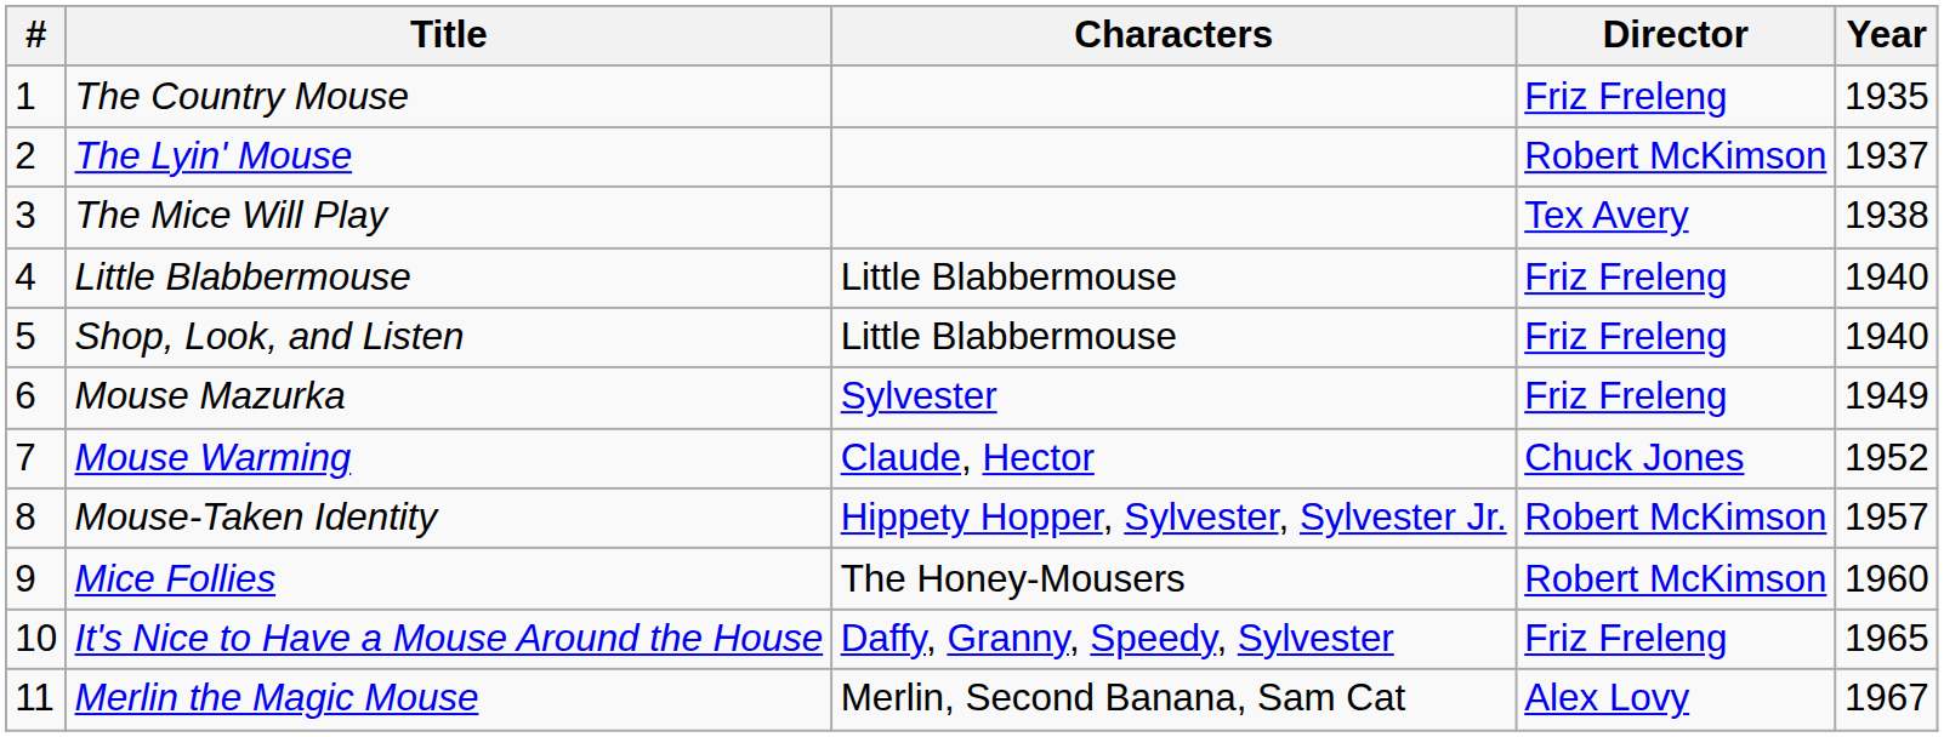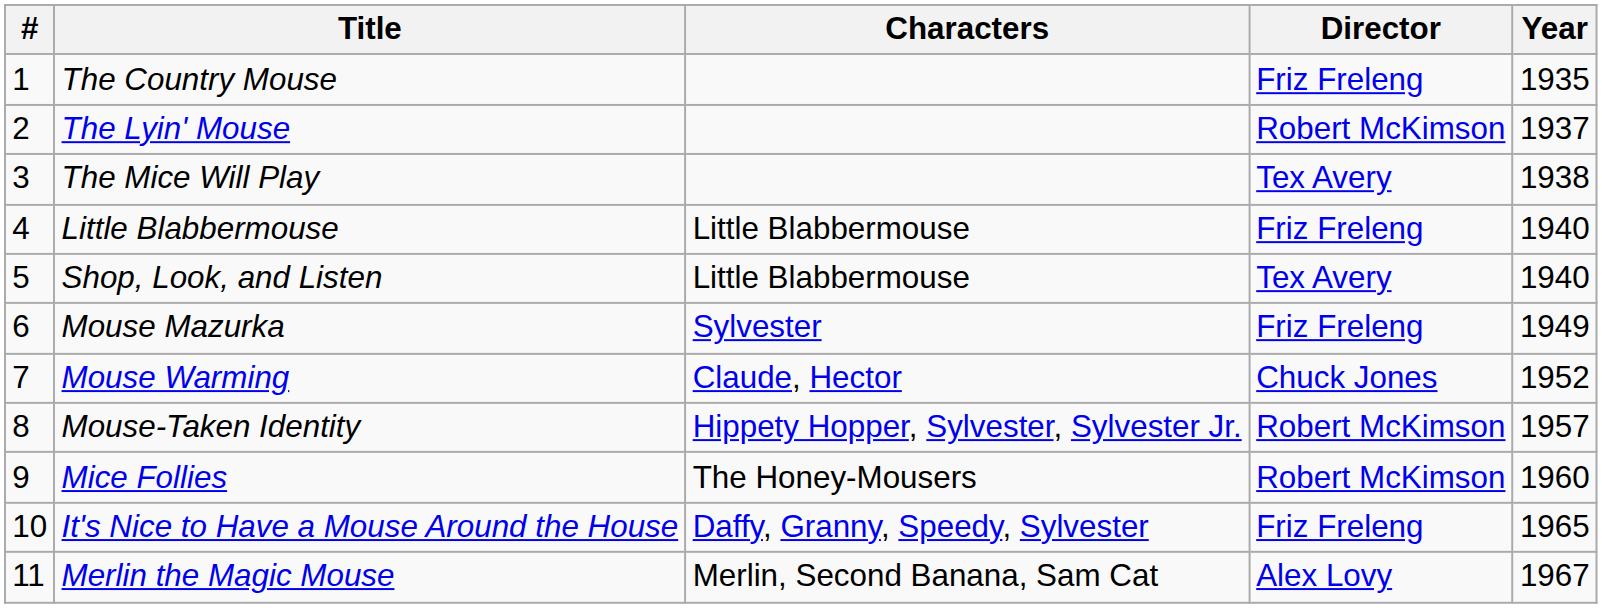Shop, Look, and Listen | Director: Friz Freleng -> Tex Avery
